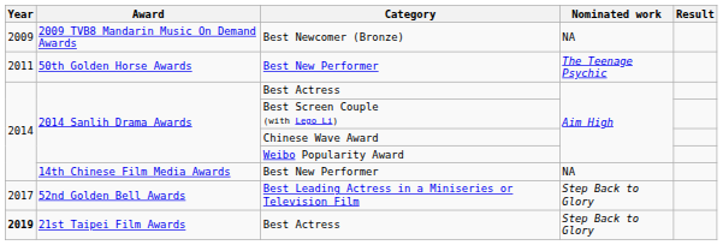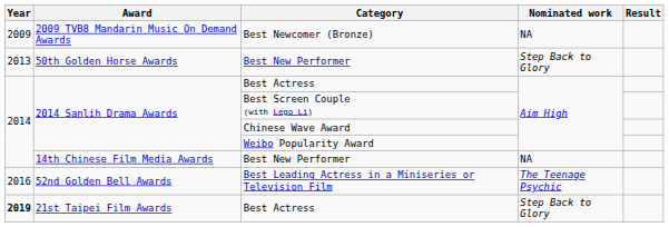50th Golden Horse Awards / Best New Performer | Year: 2011 -> 2013
50th Golden Horse Awards / Best New Performer | Nominated work: The Teenage Psychic -> Step Back to Glory
Best Leading Actress in a Miniseries or Television Film | Year: 2017 -> 2016
Best Leading Actress in a Miniseries or Television Film | Nominated work: Step Back to Glory -> The Teenage Psychic
